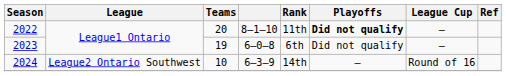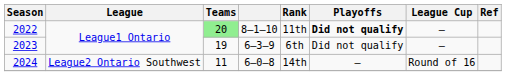2022 | Teams: no background -> lightgreen background
2023 | column 4: 6–0–8 -> 6–3–9
2024 | Teams: 10 -> 11
2024 | column 4: 6–3–9 -> 6–0–8
